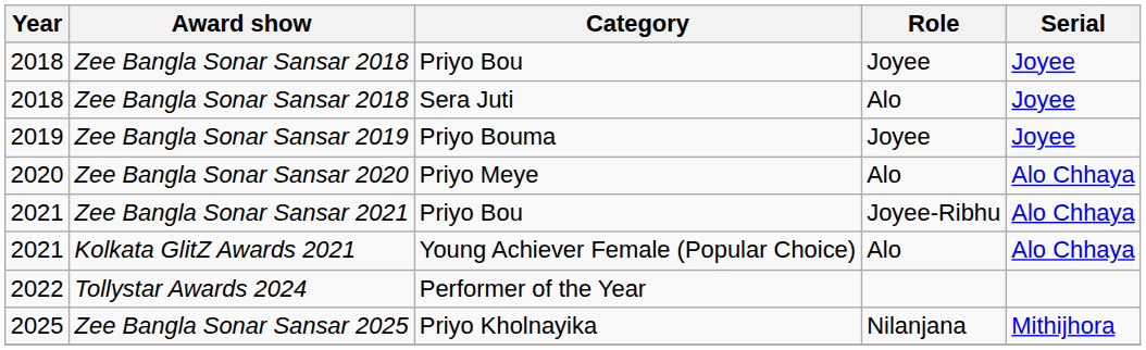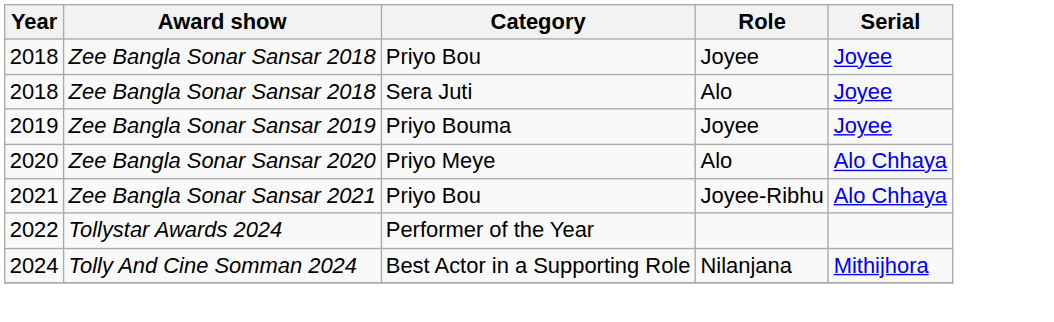- row: 2021 | Kolkata GlitZ Awards 2021 | Young Achiever Female (Popular Choice) | Alo | Alo Chhaya
+ row: 2024 | Tolly And Cine Somman 2024 | Best Actor in a Supporting Role | Nilanjana | Mithijhora
- row: 2025 | Zee Bangla Sonar Sansar 2025 | Priyo Kholnayika | Nilanjana | Mithijhora
